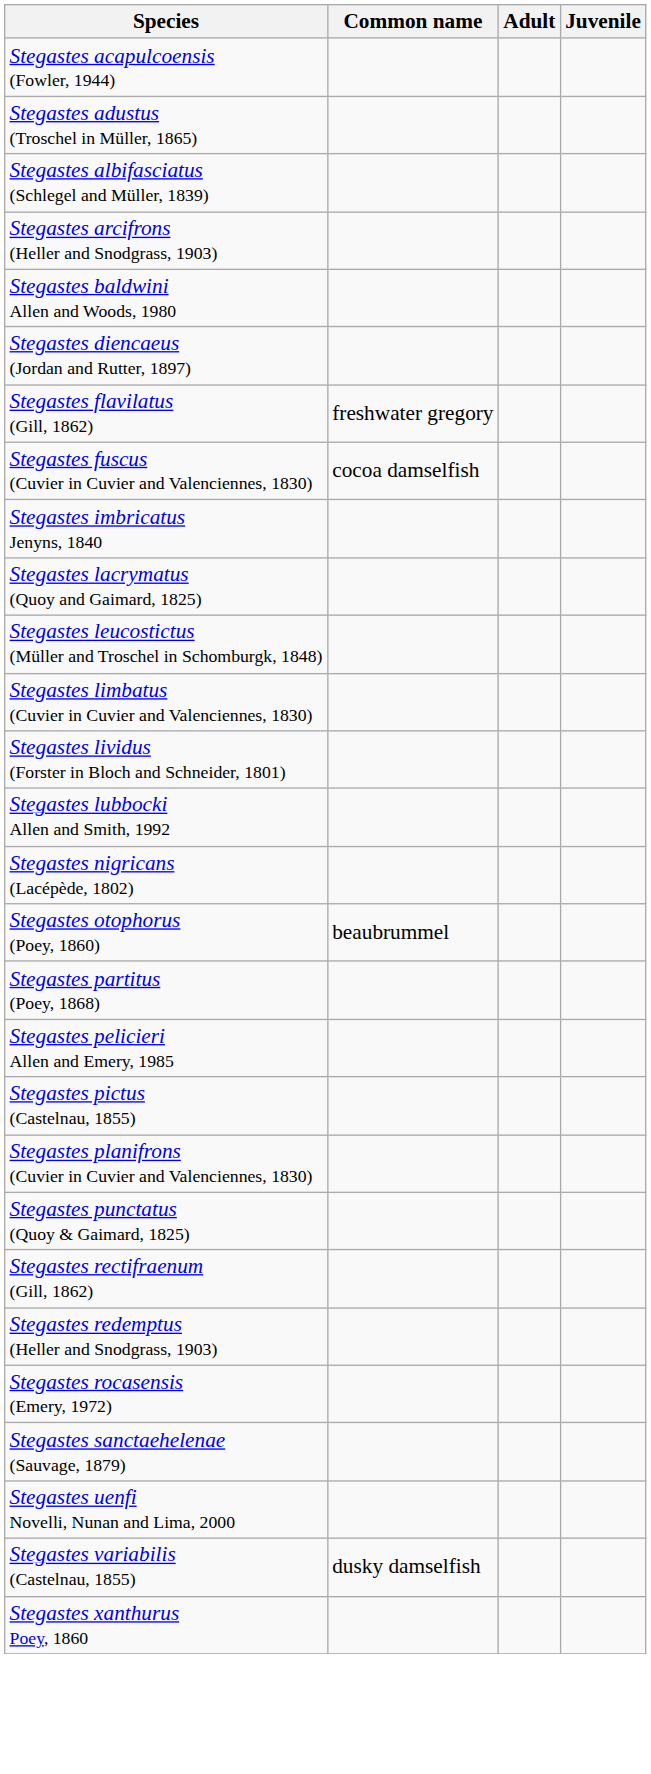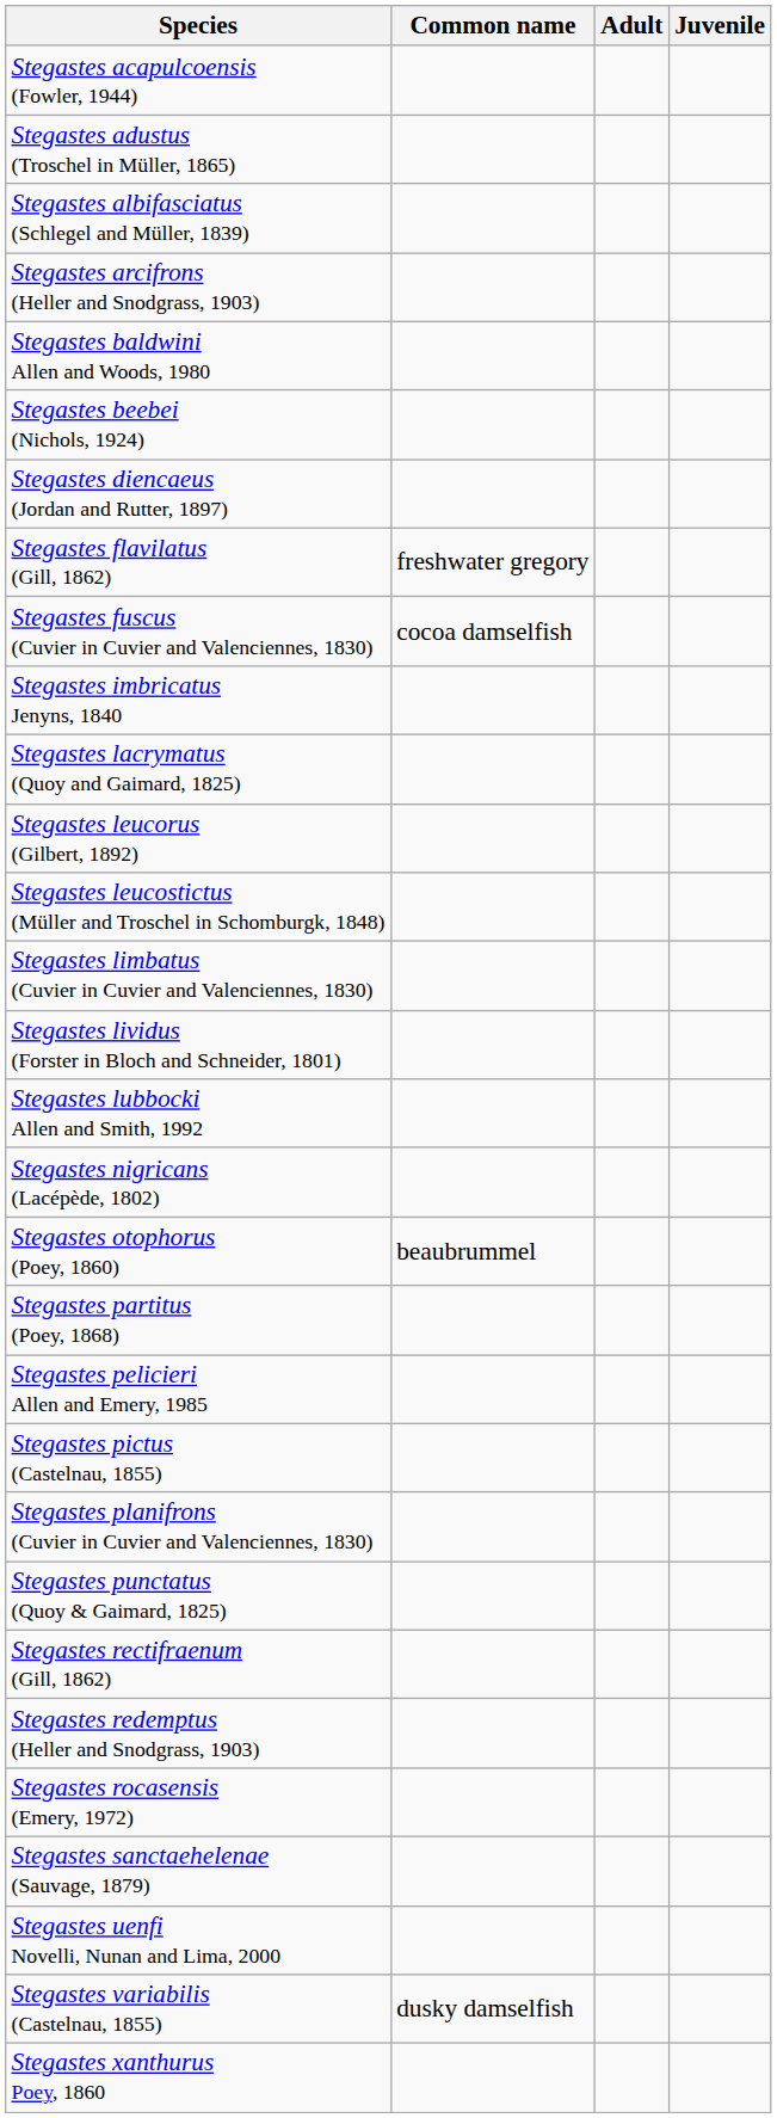+ row: Stegastes beebei (Nichols, 1924)
+ row: Stegastes leucorus (Gilbert, 1892)
